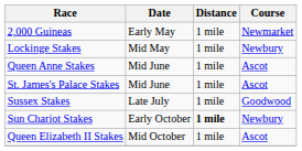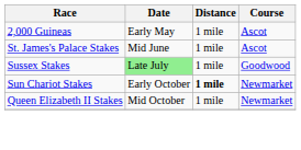2,000 Guineas | Course: Newmarket -> Ascot
- row: Lockinge Stakes | Mid May | 1 mile | Newbury
- row: Queen Anne Stakes | Mid June | 1 mile | Ascot
Sussex Stakes | Date: no background -> lightgreen background
Sun Chariot Stakes | Course: Newbury -> Newmarket
Queen Elizabeth II Stakes | Course: Ascot -> Newmarket
